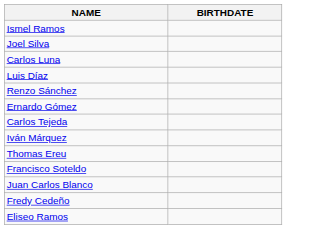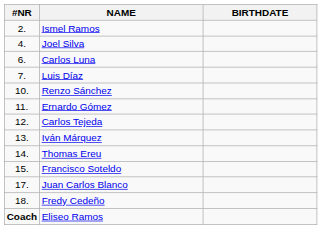+ column: #NR | 2. | 4. | 6. | 7. | 10. | 11. | 12. | 13. | 14. | 15. | 17. | 18. | Coach
